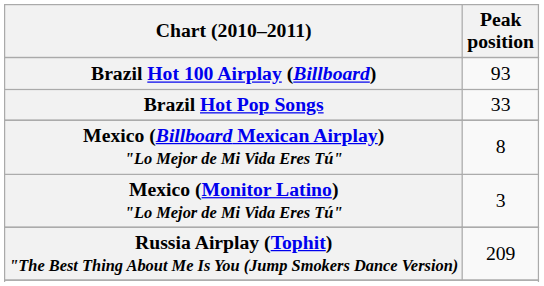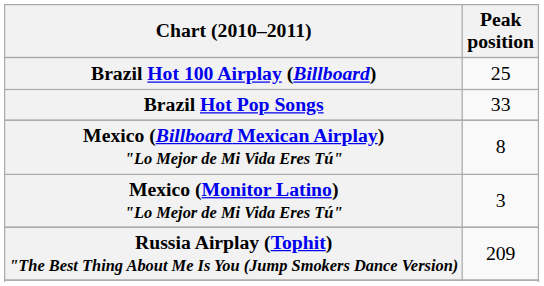Brazil Hot 100 Airplay (Billboard) | Peak position: 93 -> 25
